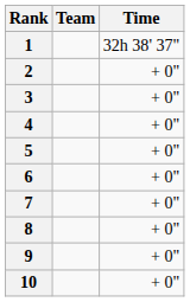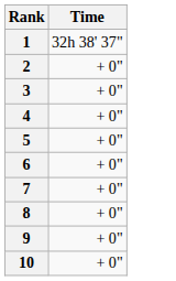- column: Team
